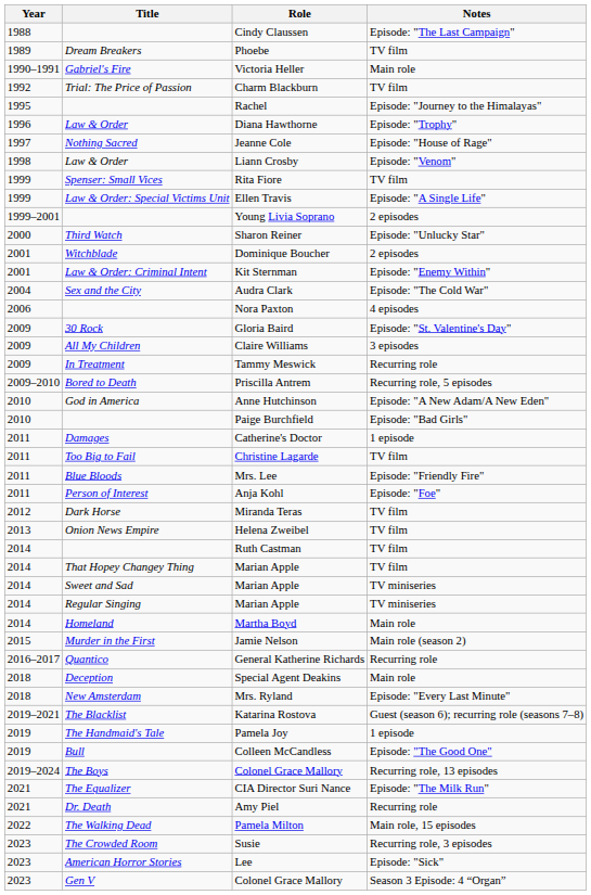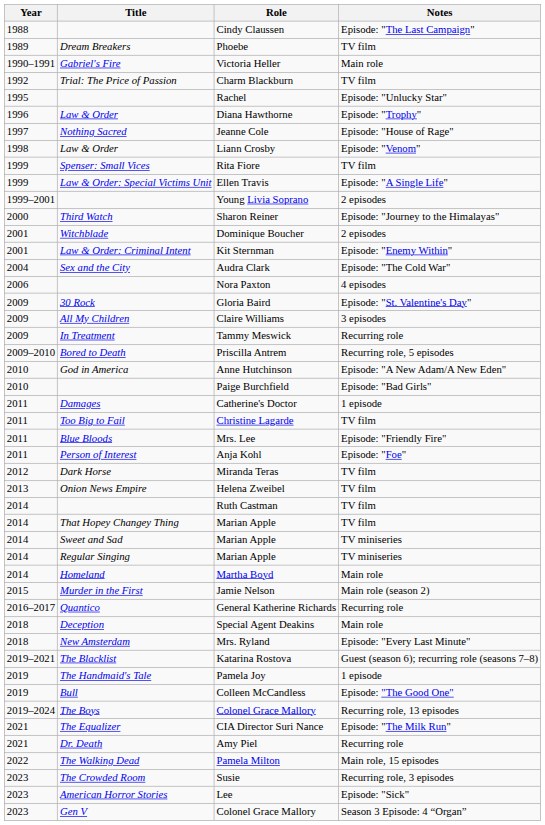Rachel | Notes: Episode: "Journey to the Himalayas" -> Episode: "Unlucky Star"
Sharon Reiner | Notes: Episode: "Unlucky Star" -> Episode: "Journey to the Himalayas"
